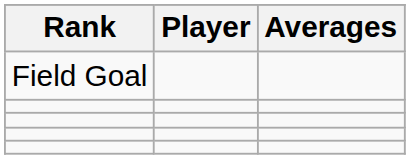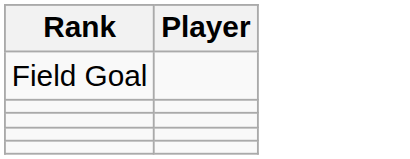- column: Averages
